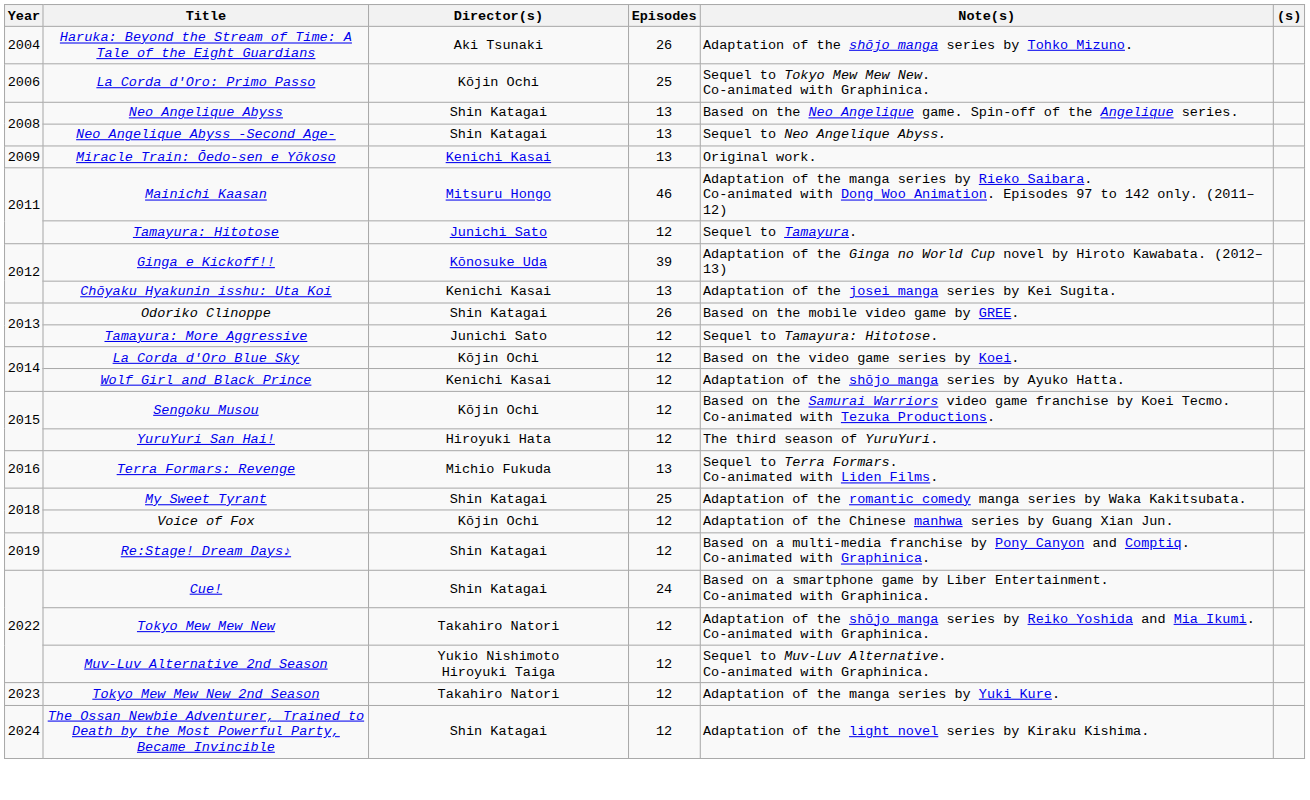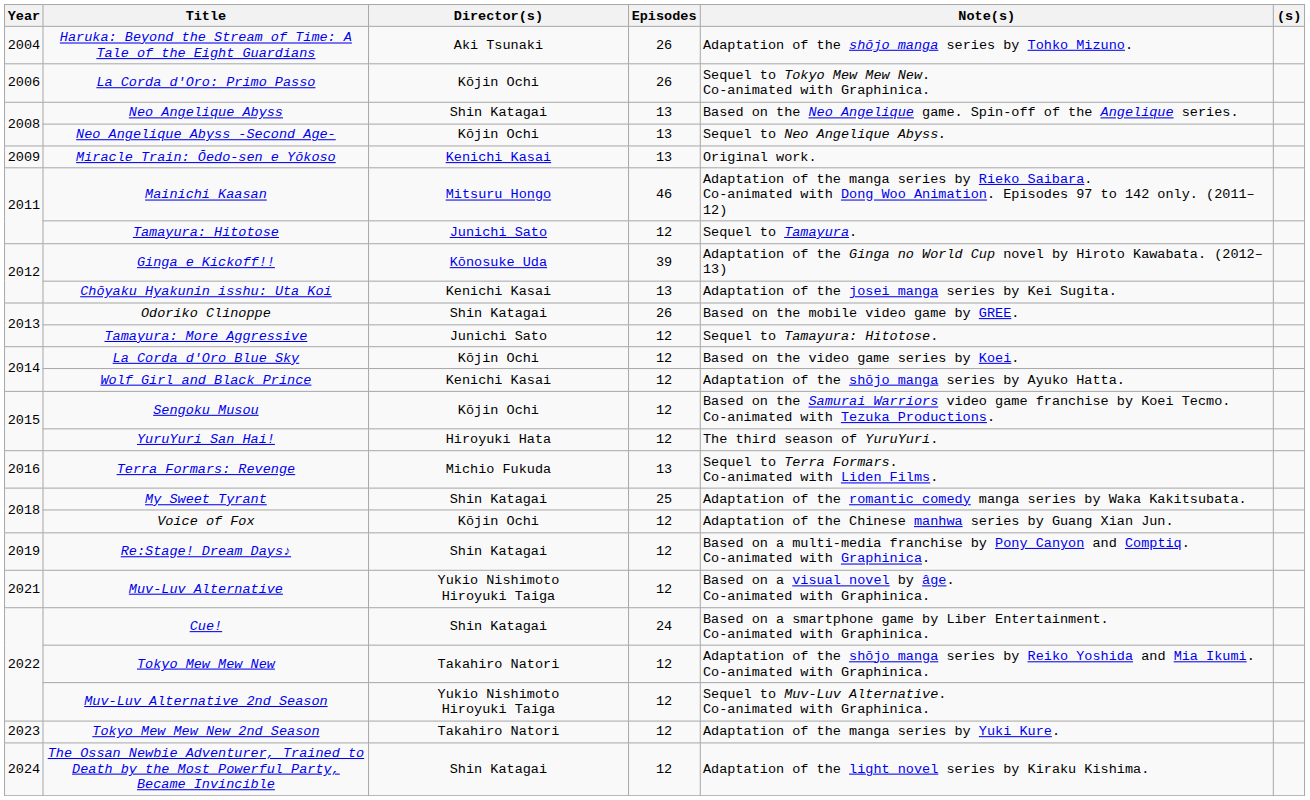La Corda d'Oro: Primo Passo | Episodes: 25 -> 26
Neo Angelique Abyss -Second Age- | Director(s): Shin Katagai -> Kōjin Ochi
+ row: 2021 | Muv-Luv Alternative | Yukio Nishimoto Hiroyuki Taiga | 12 | Based on a visual novel by âge. Co-animated with Graphinica.
